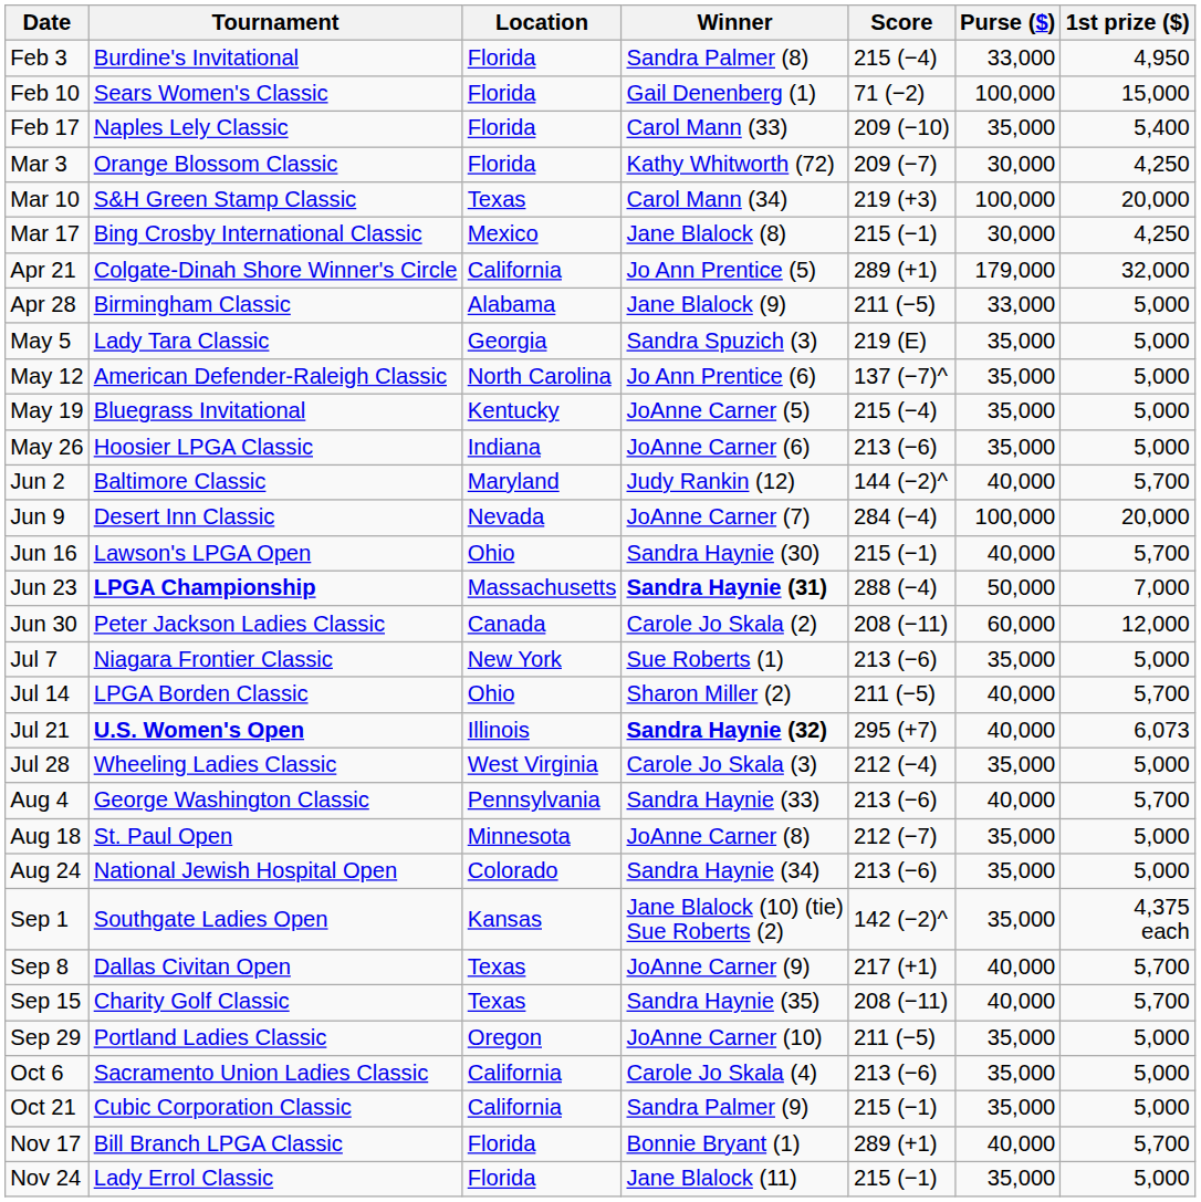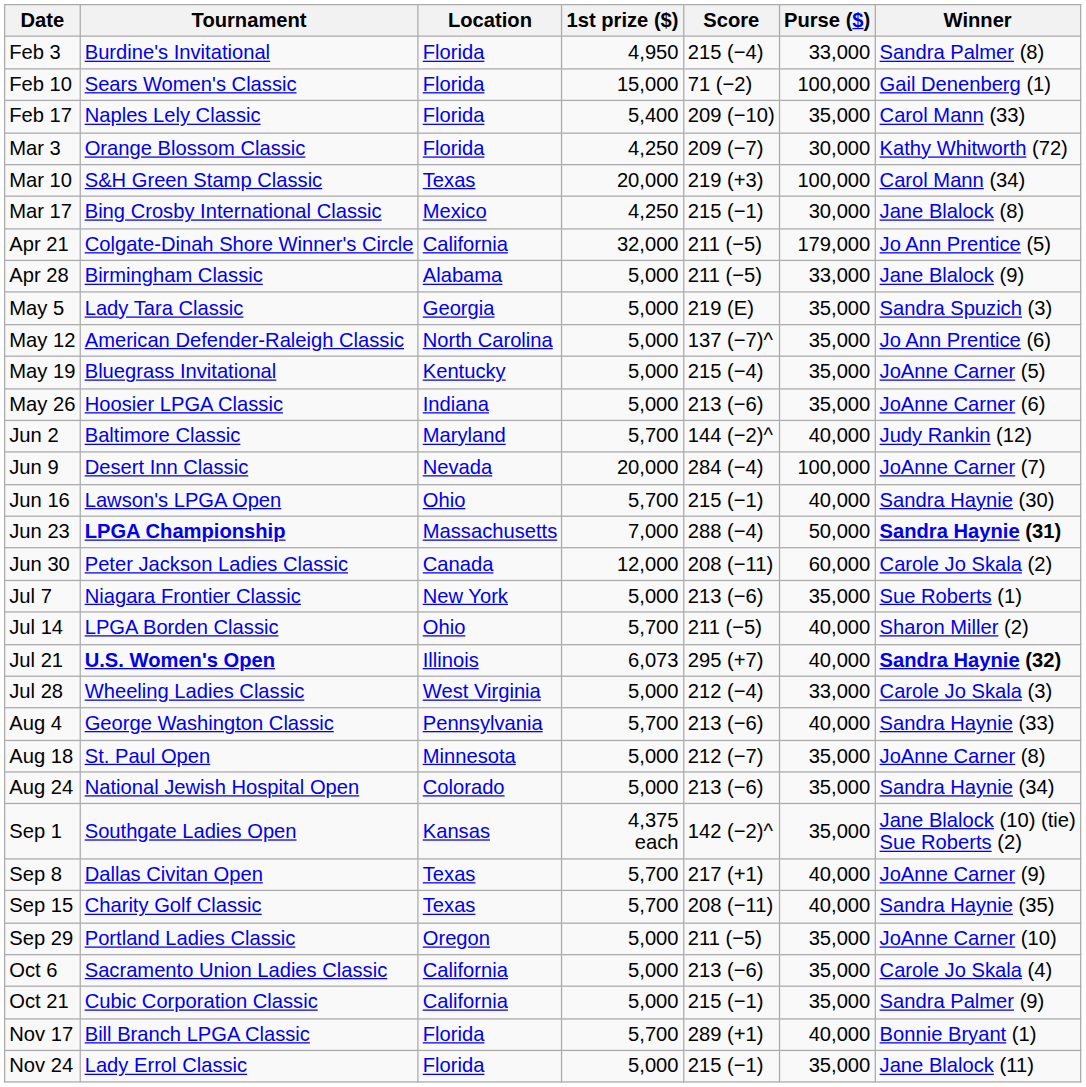columns swapped: Winner <-> 1st prize ($)
Apr 21 | Score: 289 (+1) -> 211 (−5)
Jul 28 | Purse ($): 35,000 -> 33,000
